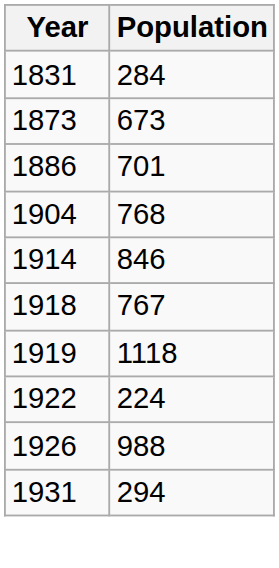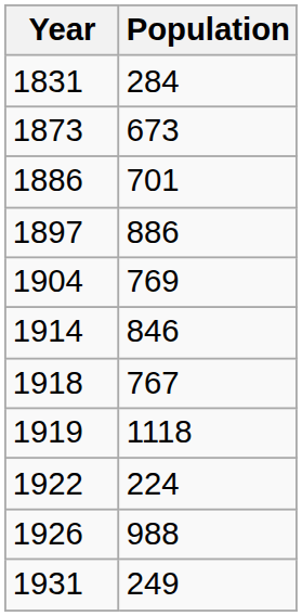+ row: 1897 | 886
1904 | Population: 768 -> 769
1931 | Population: 294 -> 249
